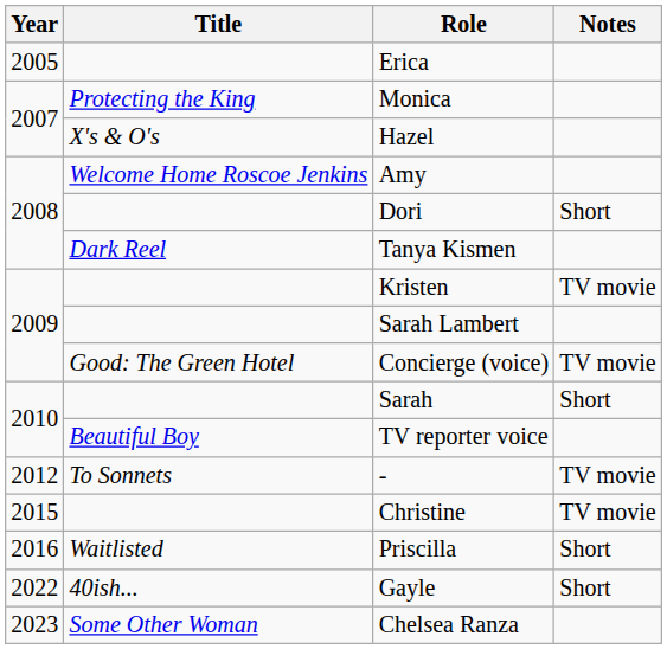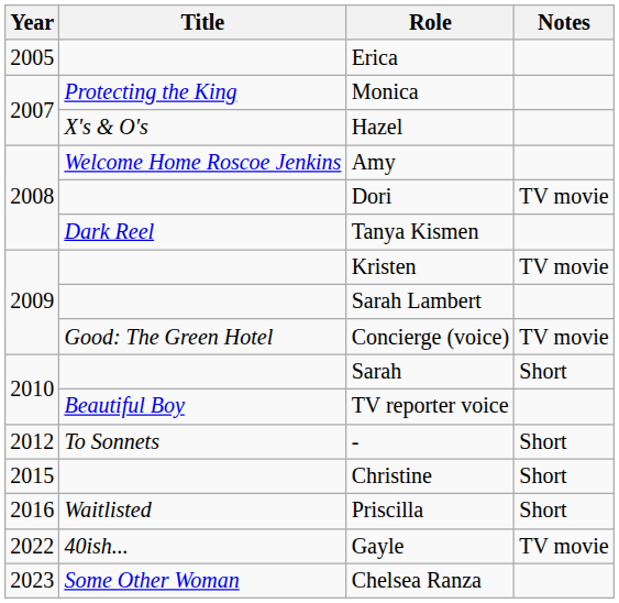Dori | Notes: Short -> TV movie
- | Notes: TV movie -> Short
Christine | Notes: TV movie -> Short
Gayle | Notes: Short -> TV movie
